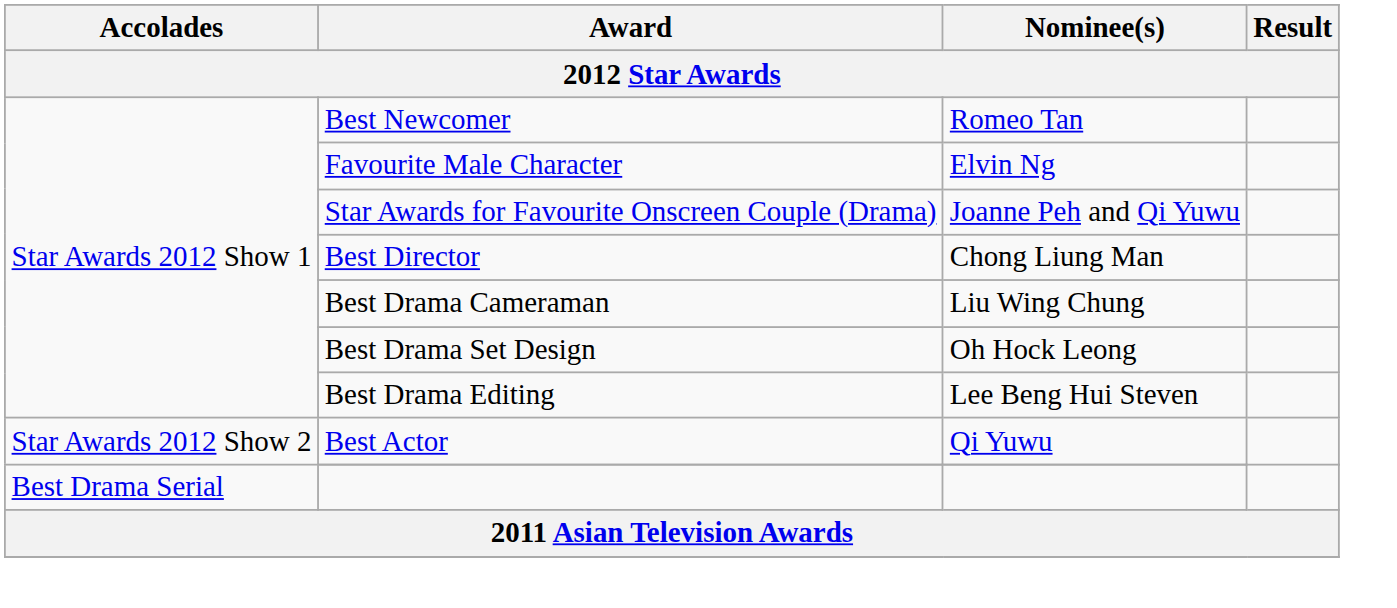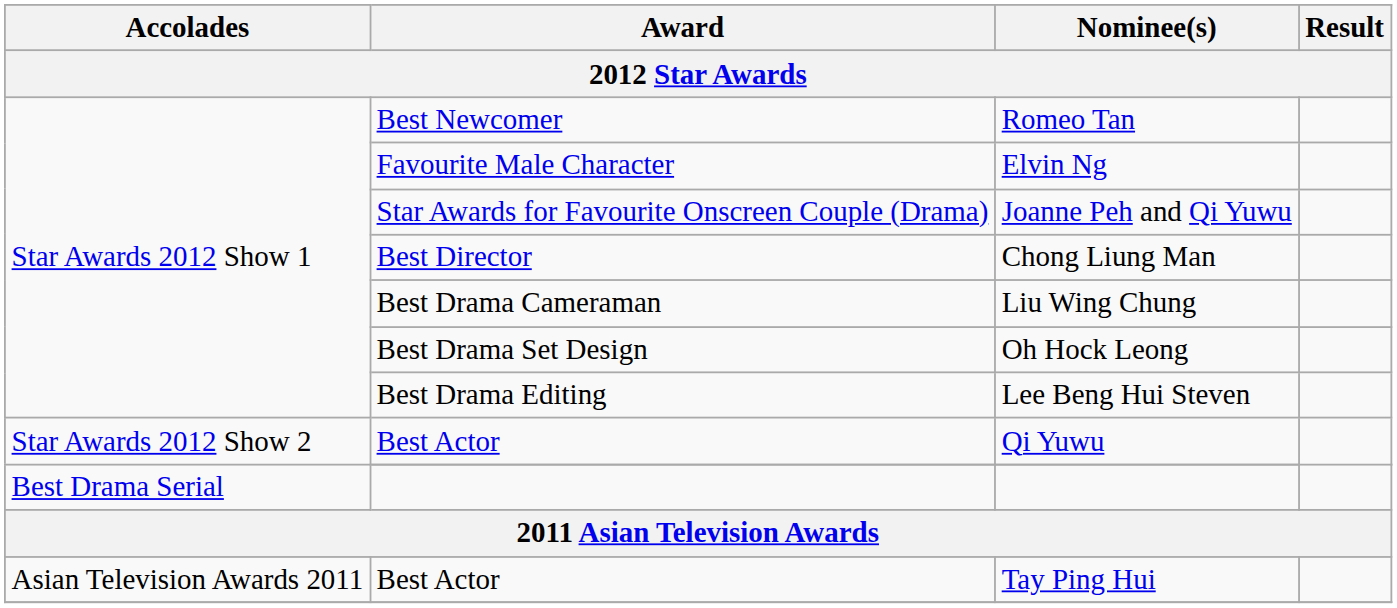+ row: Asian Television Awards 2011 | Best Actor | Tay Ping Hui
